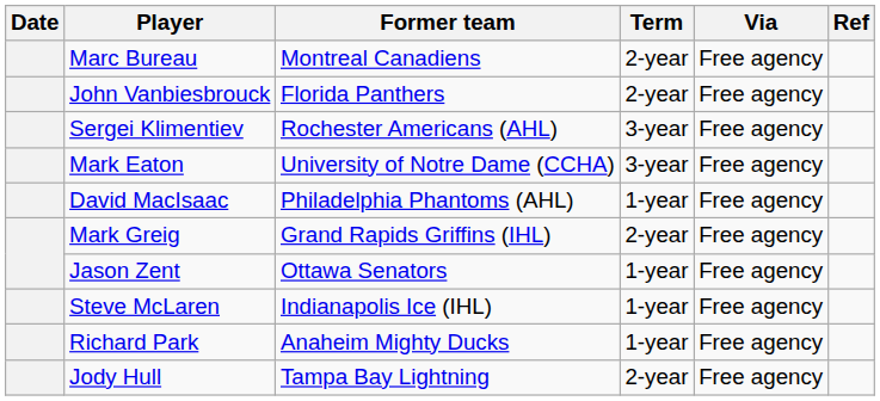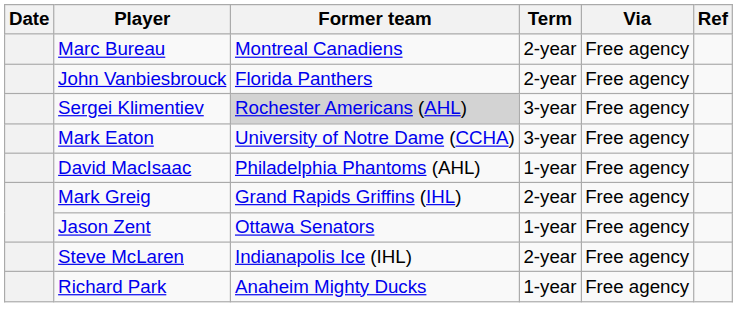Sergei Klimentiev | Former team: no background -> lightgrey background
Steve McLaren | Term: 1-year -> 2-year
- row: Jody Hull | Tampa Bay Lightning | 2-year | Free agency
